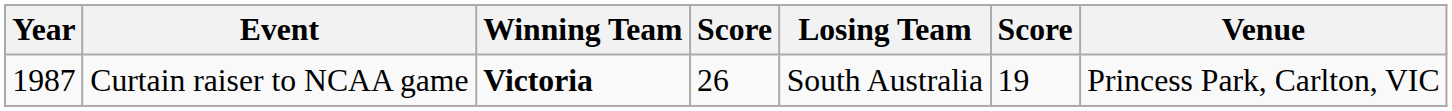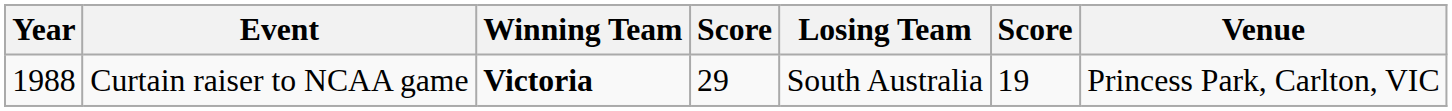Curtain raiser to NCAA game | Year: 1987 -> 1988
Curtain raiser to NCAA game | column 4: 26 -> 29
